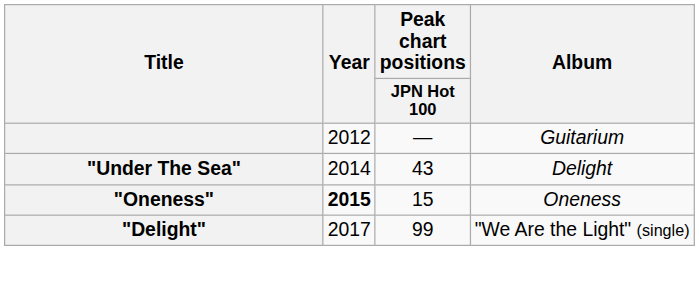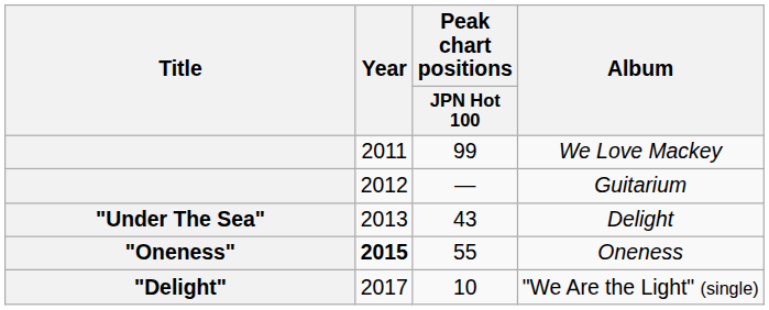+ row: 2011 | 99 | We Love Mackey
Delight | Year: 2014 -> 2013
Oneness | Peak chart positions / JPN Hot 100: 15 -> 55
"We Are the Light" (single) | Peak chart positions / JPN Hot 100: 99 -> 10
